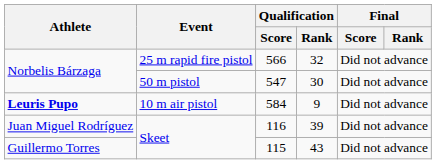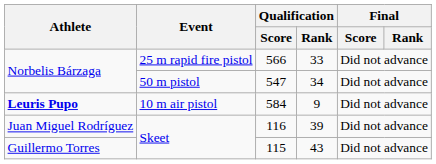566 | Qualification / Rank: 32 -> 33
547 | Qualification / Rank: 30 -> 34
